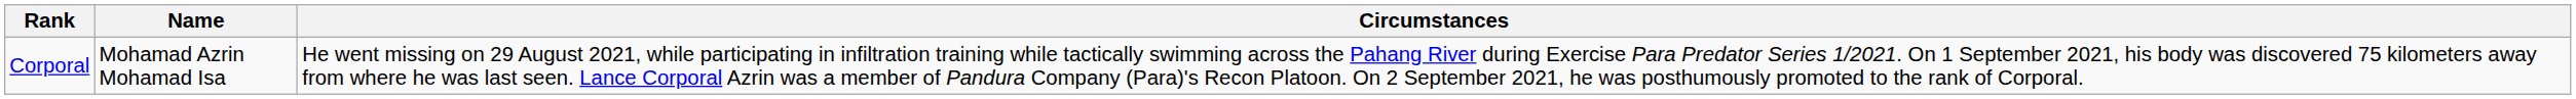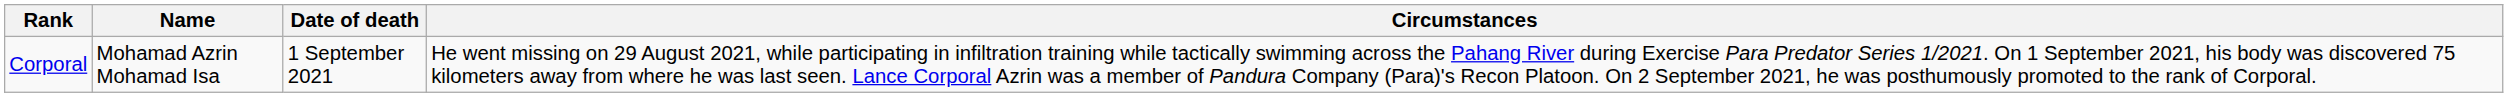+ column: Date of death | 1 September 2021
